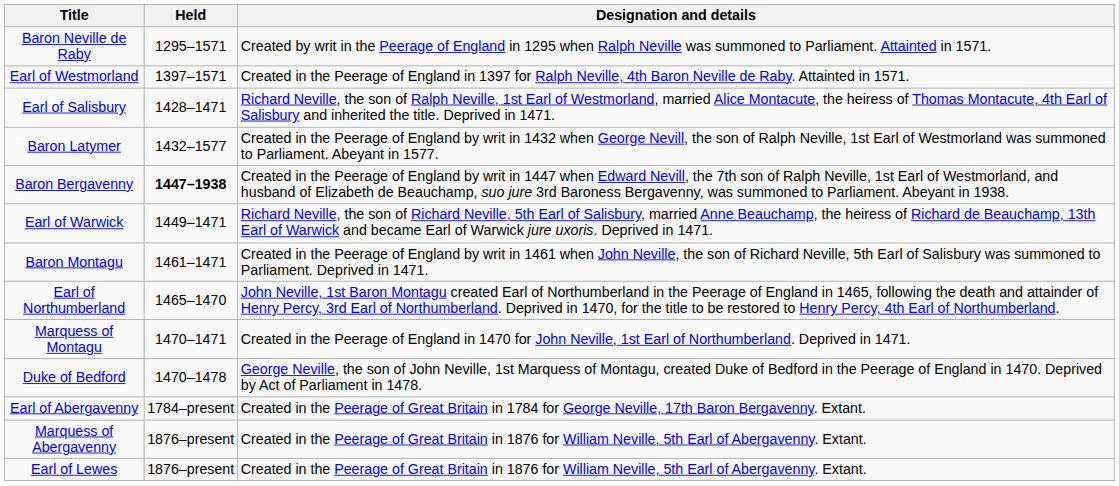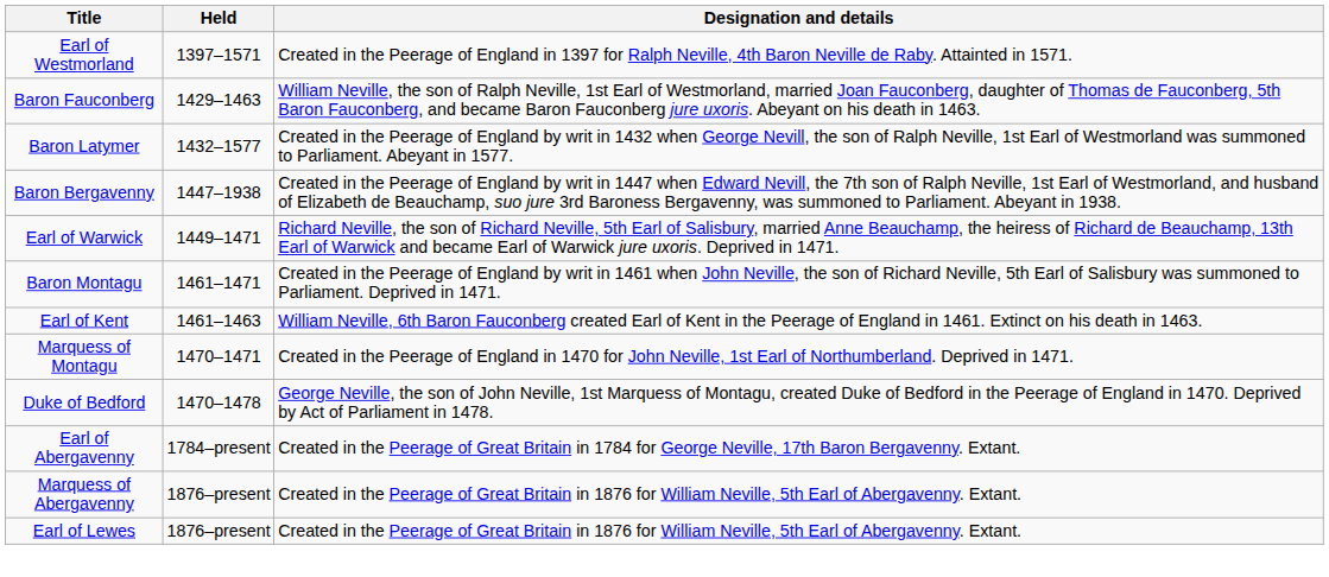- row: Baron Neville de Raby | 1295–1571 | Created by writ in the Peerage of England in 1295 when Ralph Neville was summoned to Parliament. Attainted in 1571.
- row: Earl of Salisbury | 1428–1471 | Richard Neville, the son of Ralph Neville, 1st Earl of Westmorland, married Alice Montacute, the heiress of Thomas Montacute, 4th Earl of Salisbury and inherited the title. Deprived in 1471.
+ row: Baron Fauconberg | 1429–1463 | William Neville, the son of Ralph Neville, 1st Earl of Westmorland, married Joan Fauconberg, daughter of Thomas de Fauconberg, 5th Baron Fauconberg, and became Baron Fauconberg jure uxoris. Abeyant on his death in 1463.
Baron Bergavenny | Held: bold -> normal
+ row: Earl of Kent | 1461–1463 | William Neville, 6th Baron Fauconberg created Earl of Kent in the Peerage of England in 1461. Extinct on his death in 1463.
- row: Earl of Northumberland | 1465–1470 | John Neville, 1st Baron Montagu created Earl of Northumberland in the Peerage of England in 1465, following the death and attainder of Henry Percy, 3rd Earl of Northumberland. Deprived in 1470, for the title to be restored to Henry Percy, 4th Earl of Northumberland.
